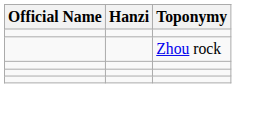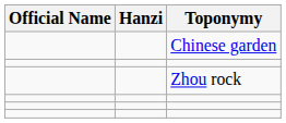+ row: Chinese garden
